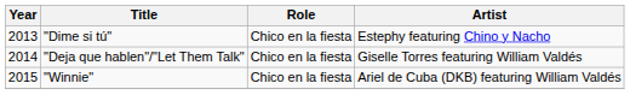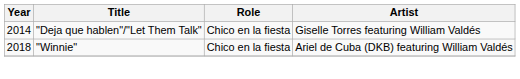- row: 2013 | "Dime si tú" | Chico en la fiesta | Estephy featuring Chino y Nacho
"Winnie" | Year: 2015 -> 2018
